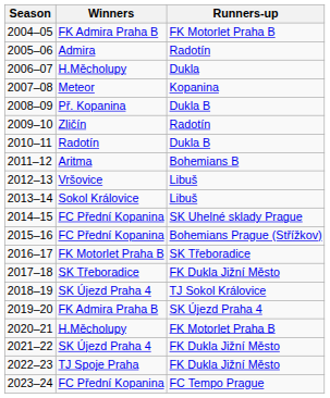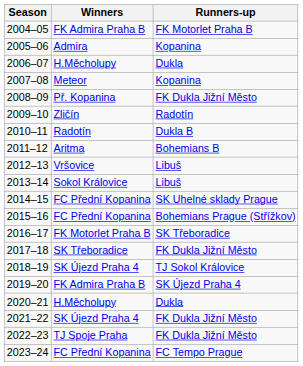2005–06 | Runners-up: Radotín -> Kopanina
2008–09 | Runners-up: Dukla B -> FK Dukla Jižní Město
2020–21 | Runners-up: FK Motorlet Praha B -> Dukla
